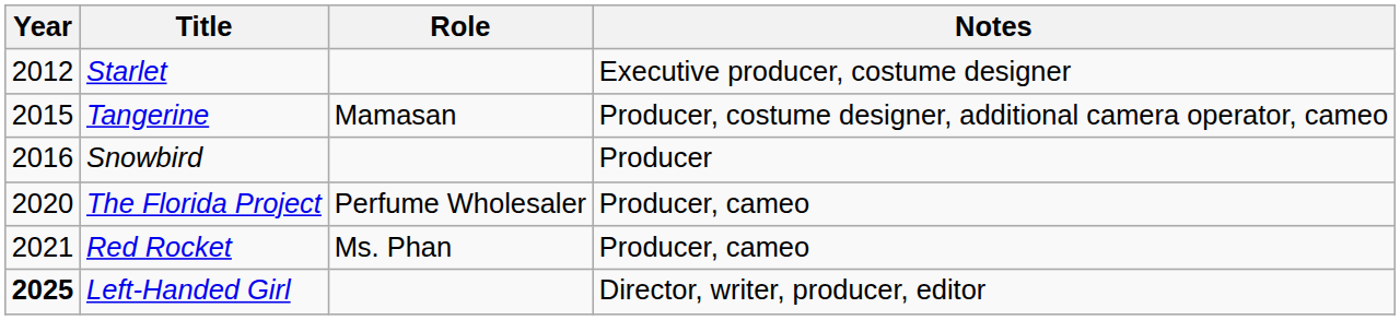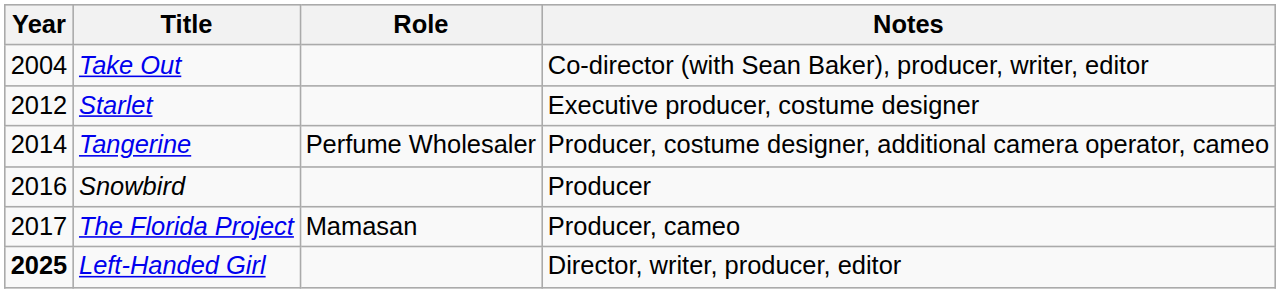+ row: 2004 | Take Out | Co-director (with Sean Baker), producer, writer, editor
Tangerine | Year: 2015 -> 2014
Tangerine | Role: Mamasan -> Perfume Wholesaler
The Florida Project | Year: 2020 -> 2017
The Florida Project | Role: Perfume Wholesaler -> Mamasan
- row: 2021 | Red Rocket | Ms. Phan | Producer, cameo
